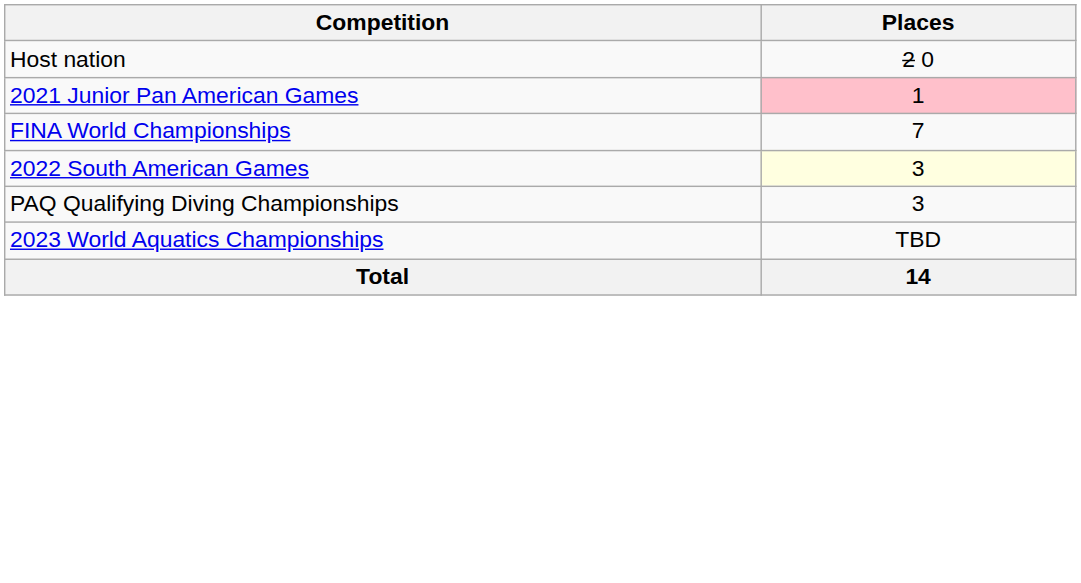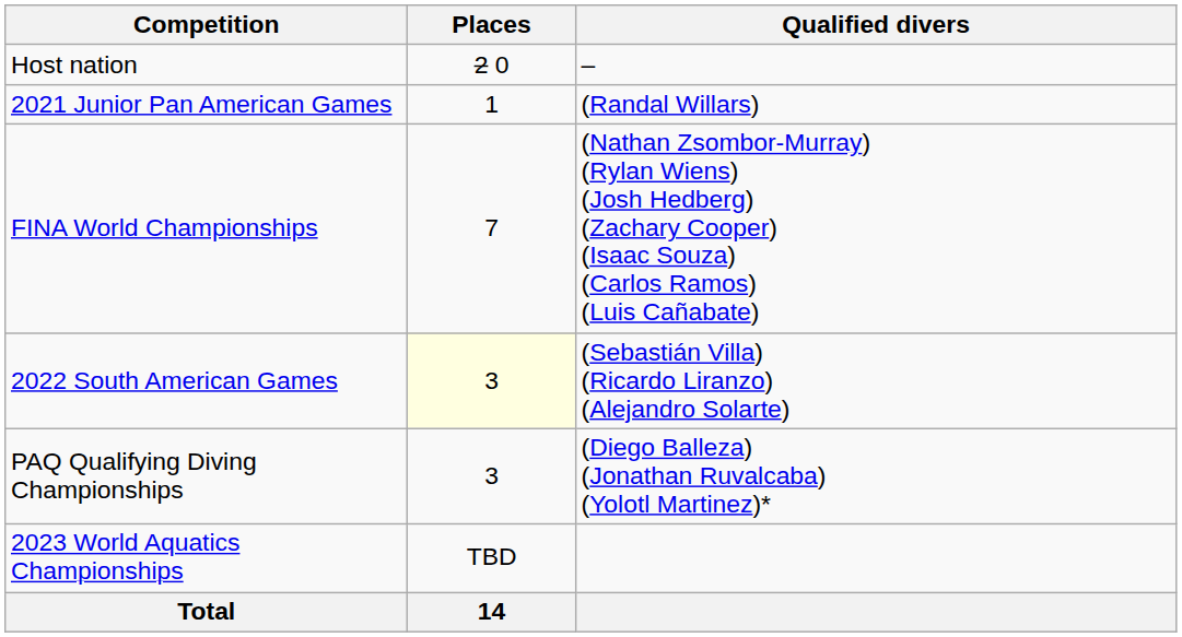+ column: Qualified divers | – | (Randal Willars) | (Nathan Zsombor-Murray) (Rylan Wiens) (Josh Hedberg) (Zachary Cooper) (Isaac Souza) (Carlos Ramos) (Luis Cañabate) | (Sebastián Villa) (Ricardo Liranzo) (Alejandro Solarte) | (Diego Balleza) (Jonathan Ruvalcaba) (Yolotl Martinez)*
2021 Junior Pan American Games | Places: pink background -> no background
